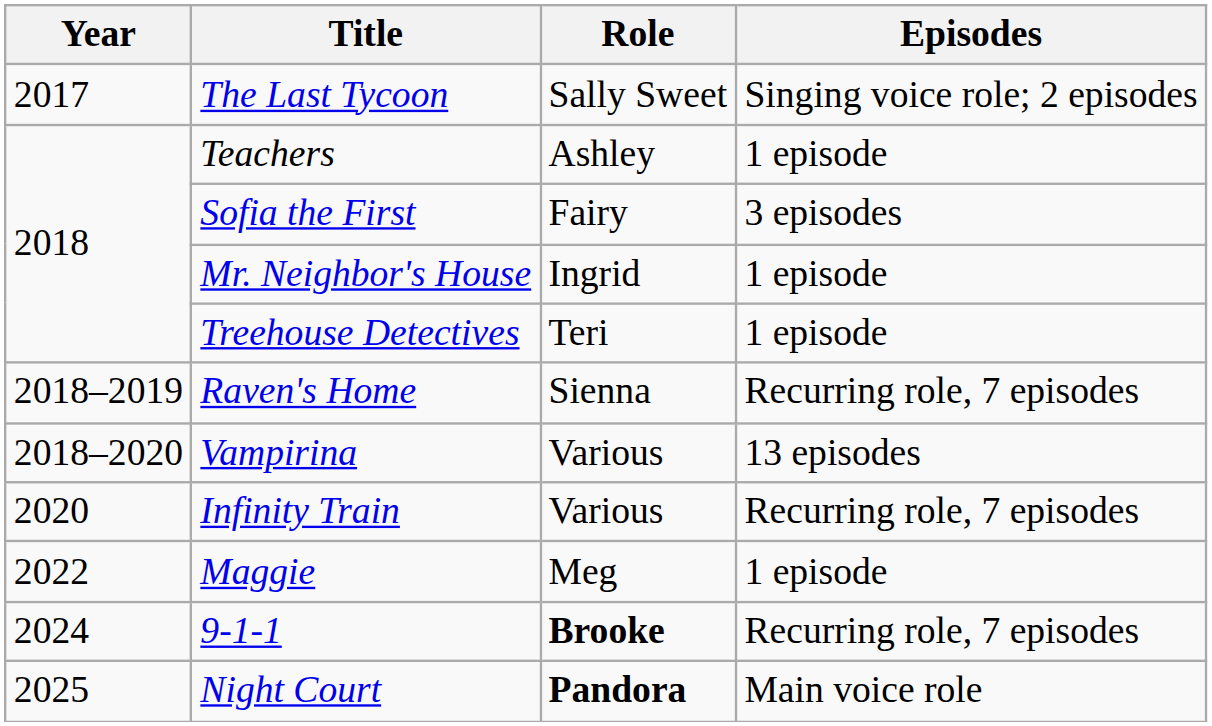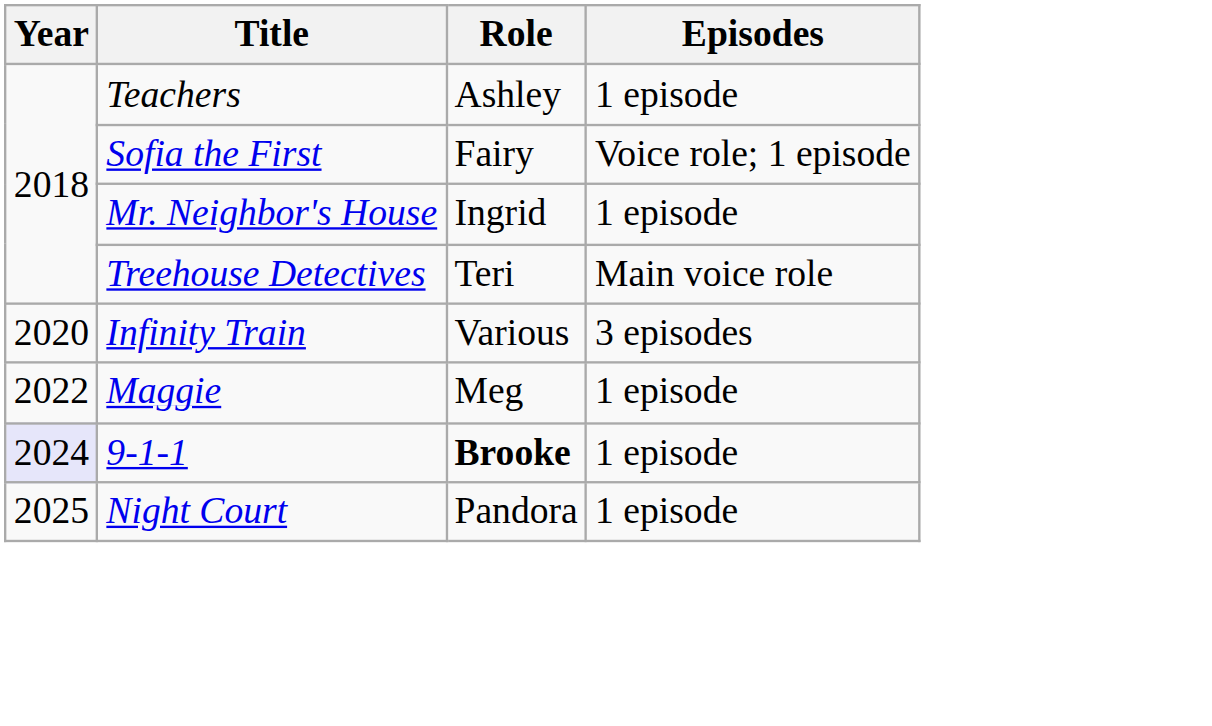- row: 2017 | The Last Tycoon | Sally Sweet | Singing voice role; 2 episodes
Sofia the First | Episodes: 3 episodes -> Voice role; 1 episode
Treehouse Detectives | Episodes: 1 episode -> Main voice role
- row: 2018–2019 | Raven's Home | Sienna | Recurring role, 7 episodes
- row: 2018–2020 | Vampirina | Various | 13 episodes
Infinity Train | Episodes: Recurring role, 7 episodes -> 3 episodes
9-1-1 | Year: no background -> lavender background
9-1-1 | Episodes: Recurring role, 7 episodes -> 1 episode
Night Court | Role: bold -> normal
Night Court | Episodes: Main voice role -> 1 episode
